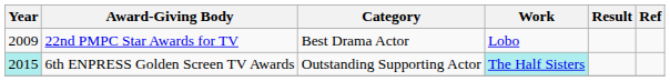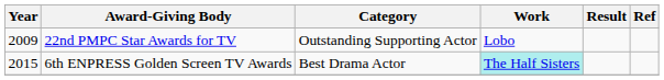22nd PMPC Star Awards for TV | Category: Best Drama Actor -> Outstanding Supporting Actor
6th ENPRESS Golden Screen TV Awards | Year: paleturquoise background -> no background
6th ENPRESS Golden Screen TV Awards | Category: Outstanding Supporting Actor -> Best Drama Actor
